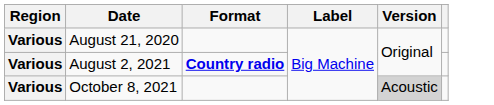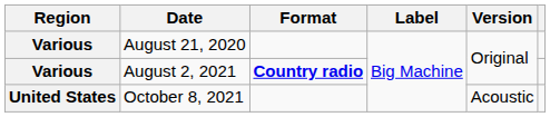October 8, 2021 | Region: Various -> United States
October 8, 2021 | Version: lightgrey background -> no background
